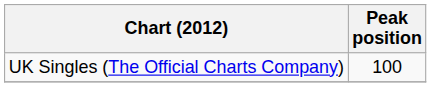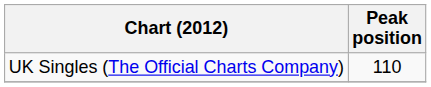UK Singles (The Official Charts Company) | Peak position: 100 -> 110
